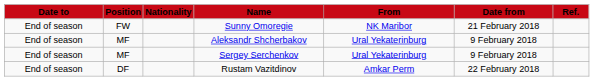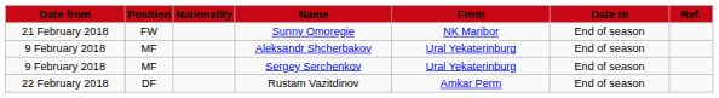columns swapped: Date from <-> Date to
